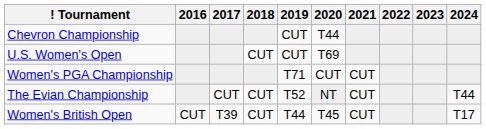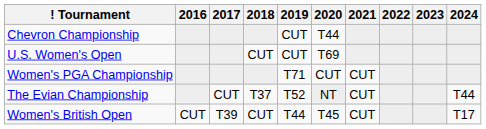The Evian Championship | 2018: CUT -> T37
